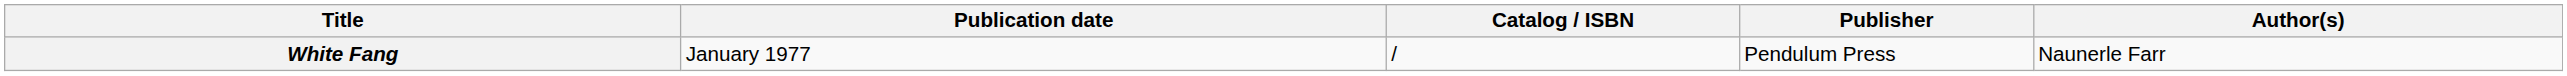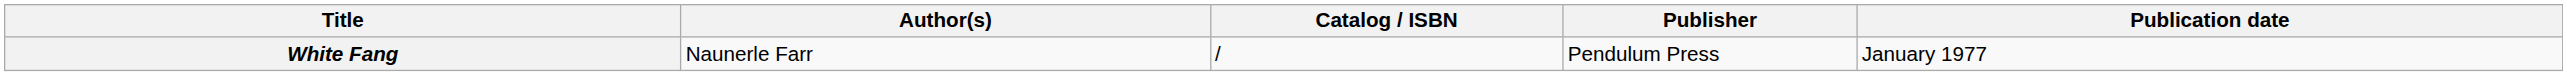columns swapped: Author(s) <-> Publication date
